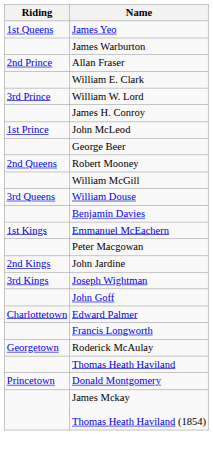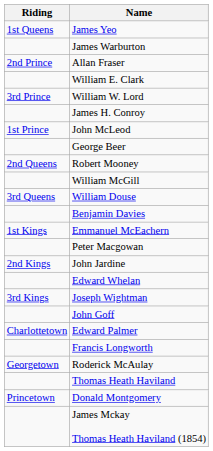+ row: Edward Whelan
